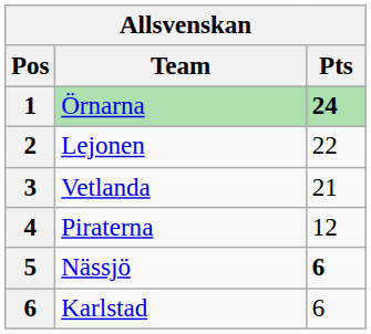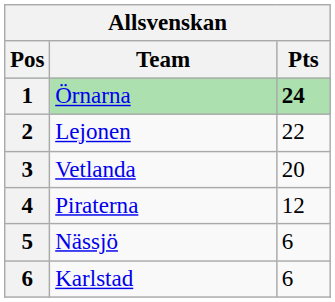Vetlanda | Pts: 21 -> 20
Nässjö | Pts: bold -> normal
